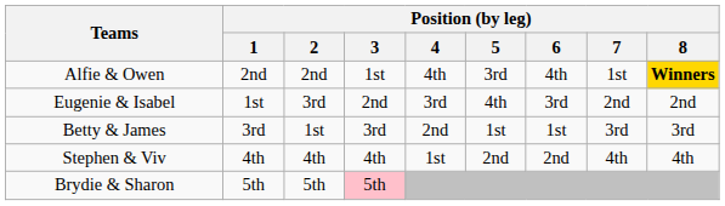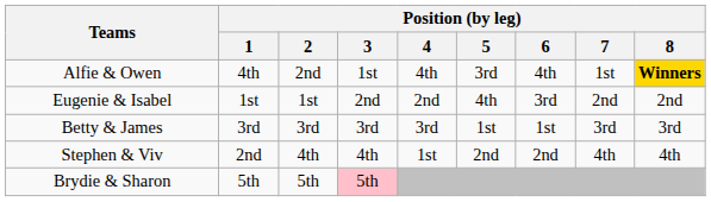Alfie & Owen | Position (by leg) / 1: 2nd -> 4th
Eugenie & Isabel | Position (by leg) / 2: 3rd -> 1st
Eugenie & Isabel | Position (by leg) / 4: 3rd -> 2nd
Betty & James | Position (by leg) / 2: 1st -> 3rd
Betty & James | Position (by leg) / 4: 2nd -> 3rd
Stephen & Viv | Position (by leg) / 1: 4th -> 2nd
